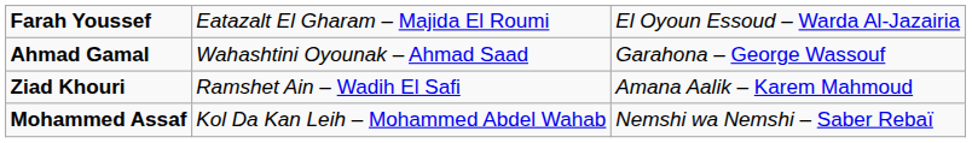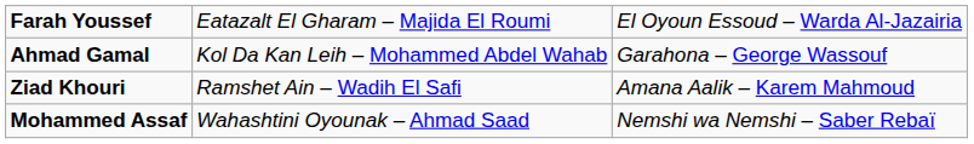Ahmad Gamal | column 2: Wahashtini Oyounak – Ahmad Saad -> Kol Da Kan Leih – Mohammed Abdel Wahab
Mohammed Assaf | column 2: Kol Da Kan Leih – Mohammed Abdel Wahab -> Wahashtini Oyounak – Ahmad Saad
